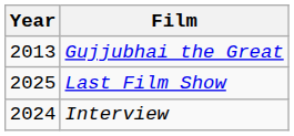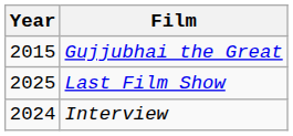Gujjubhai the Great | Year: 2013 -> 2015
